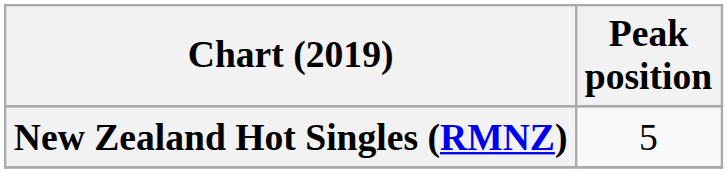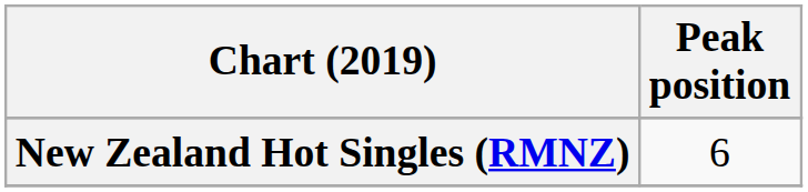New Zealand Hot Singles (RMNZ) | Peak position: 5 -> 6
